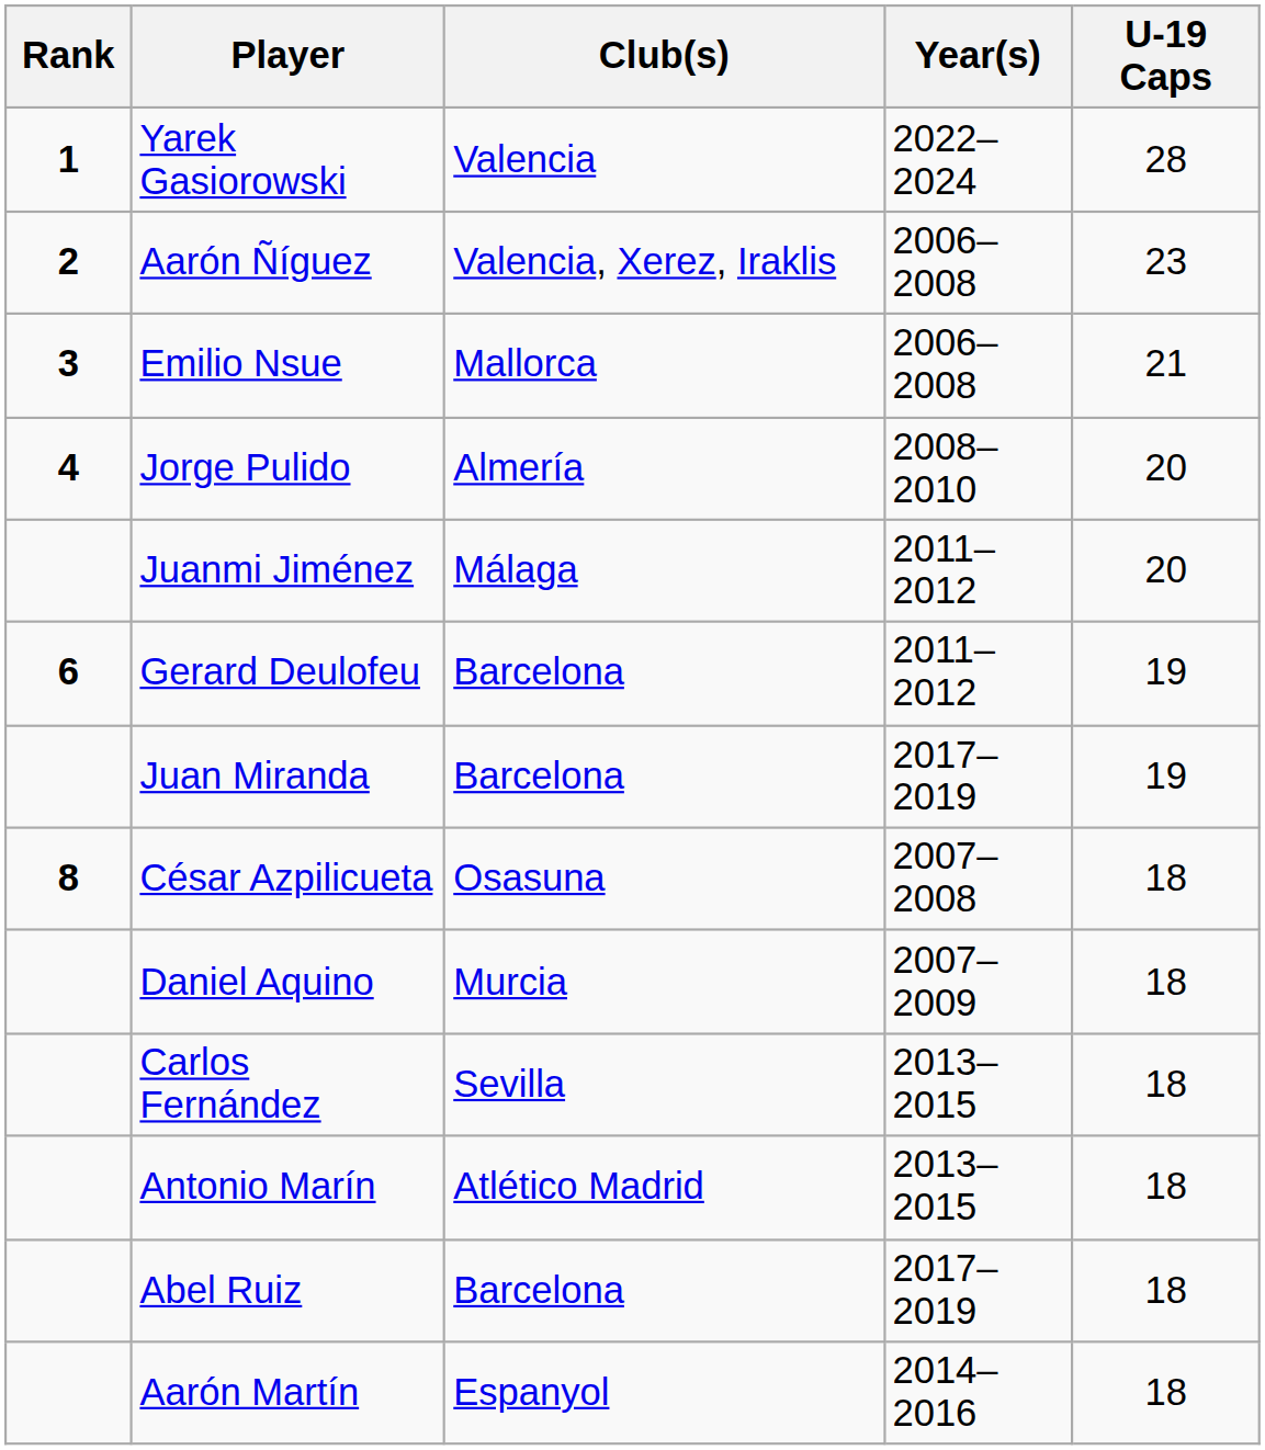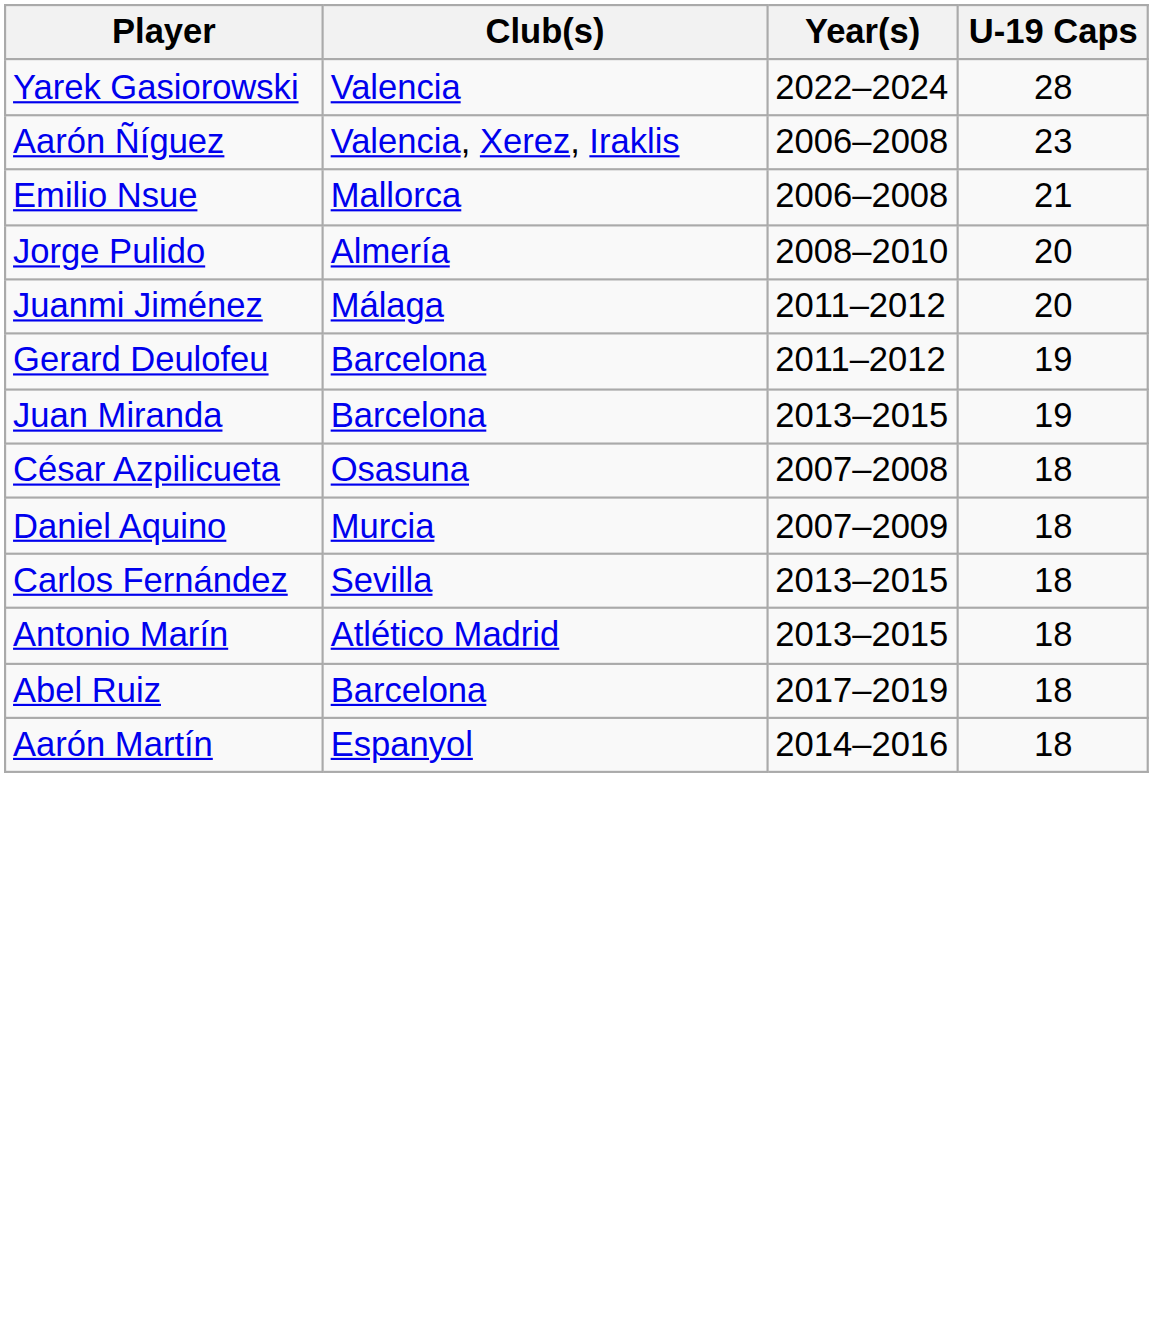- column: Rank | 1 | 2 | 3 | 4 | 6 | 8
Juan Miranda | Year(s): 2017–2019 -> 2013–2015
